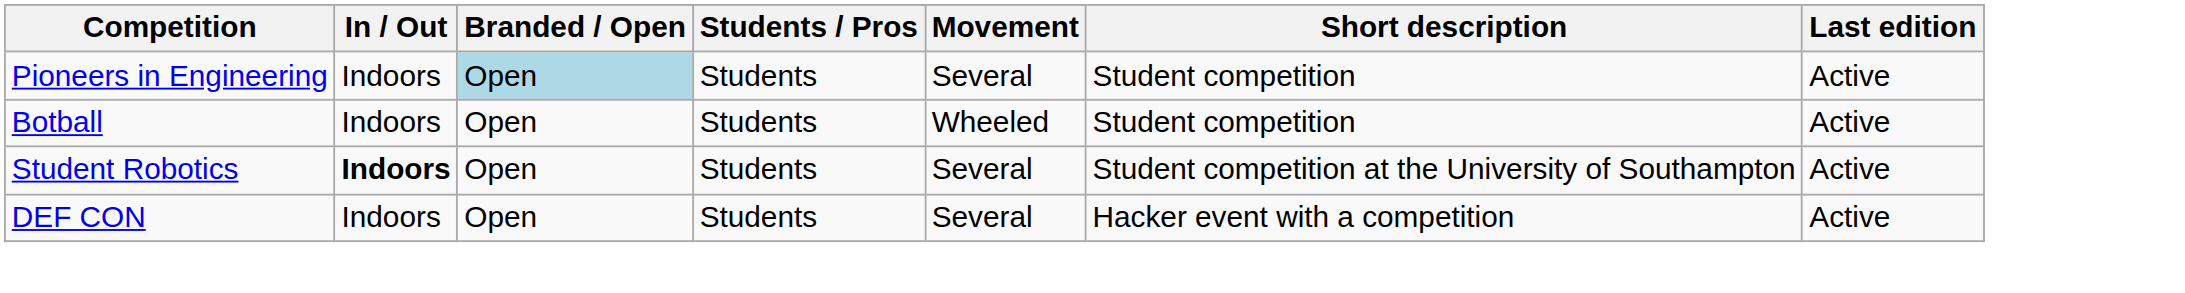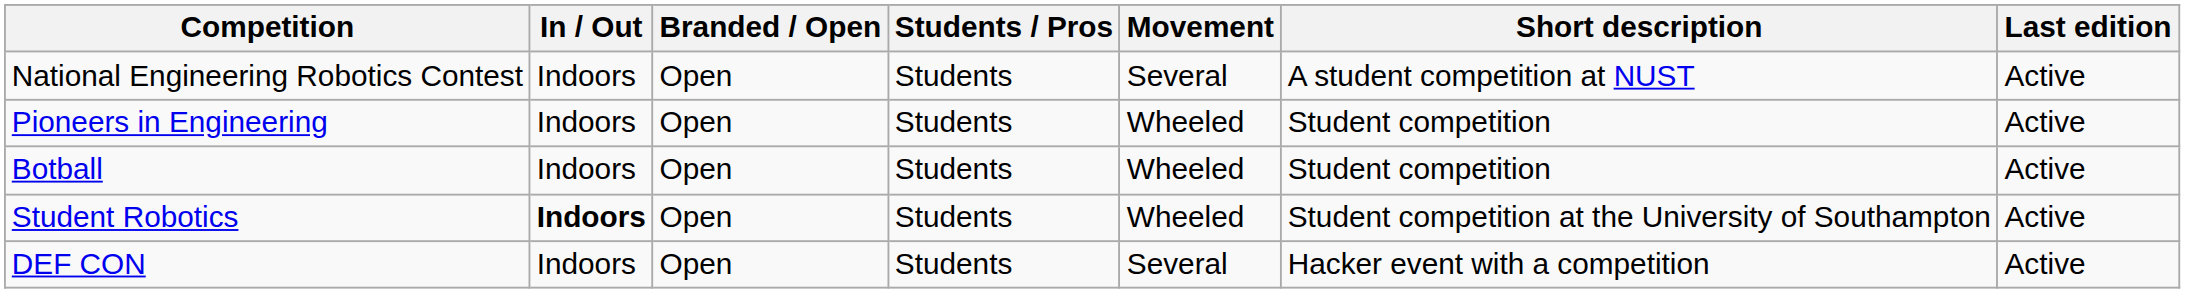+ row: National Engineering Robotics Contest | Indoors | Open | Students | Several | A student competition at NUST | Active
Pioneers in Engineering | Branded / Open: lightblue background -> no background
Pioneers in Engineering | Movement: Several -> Wheeled
Student Robotics | Movement: Several -> Wheeled
